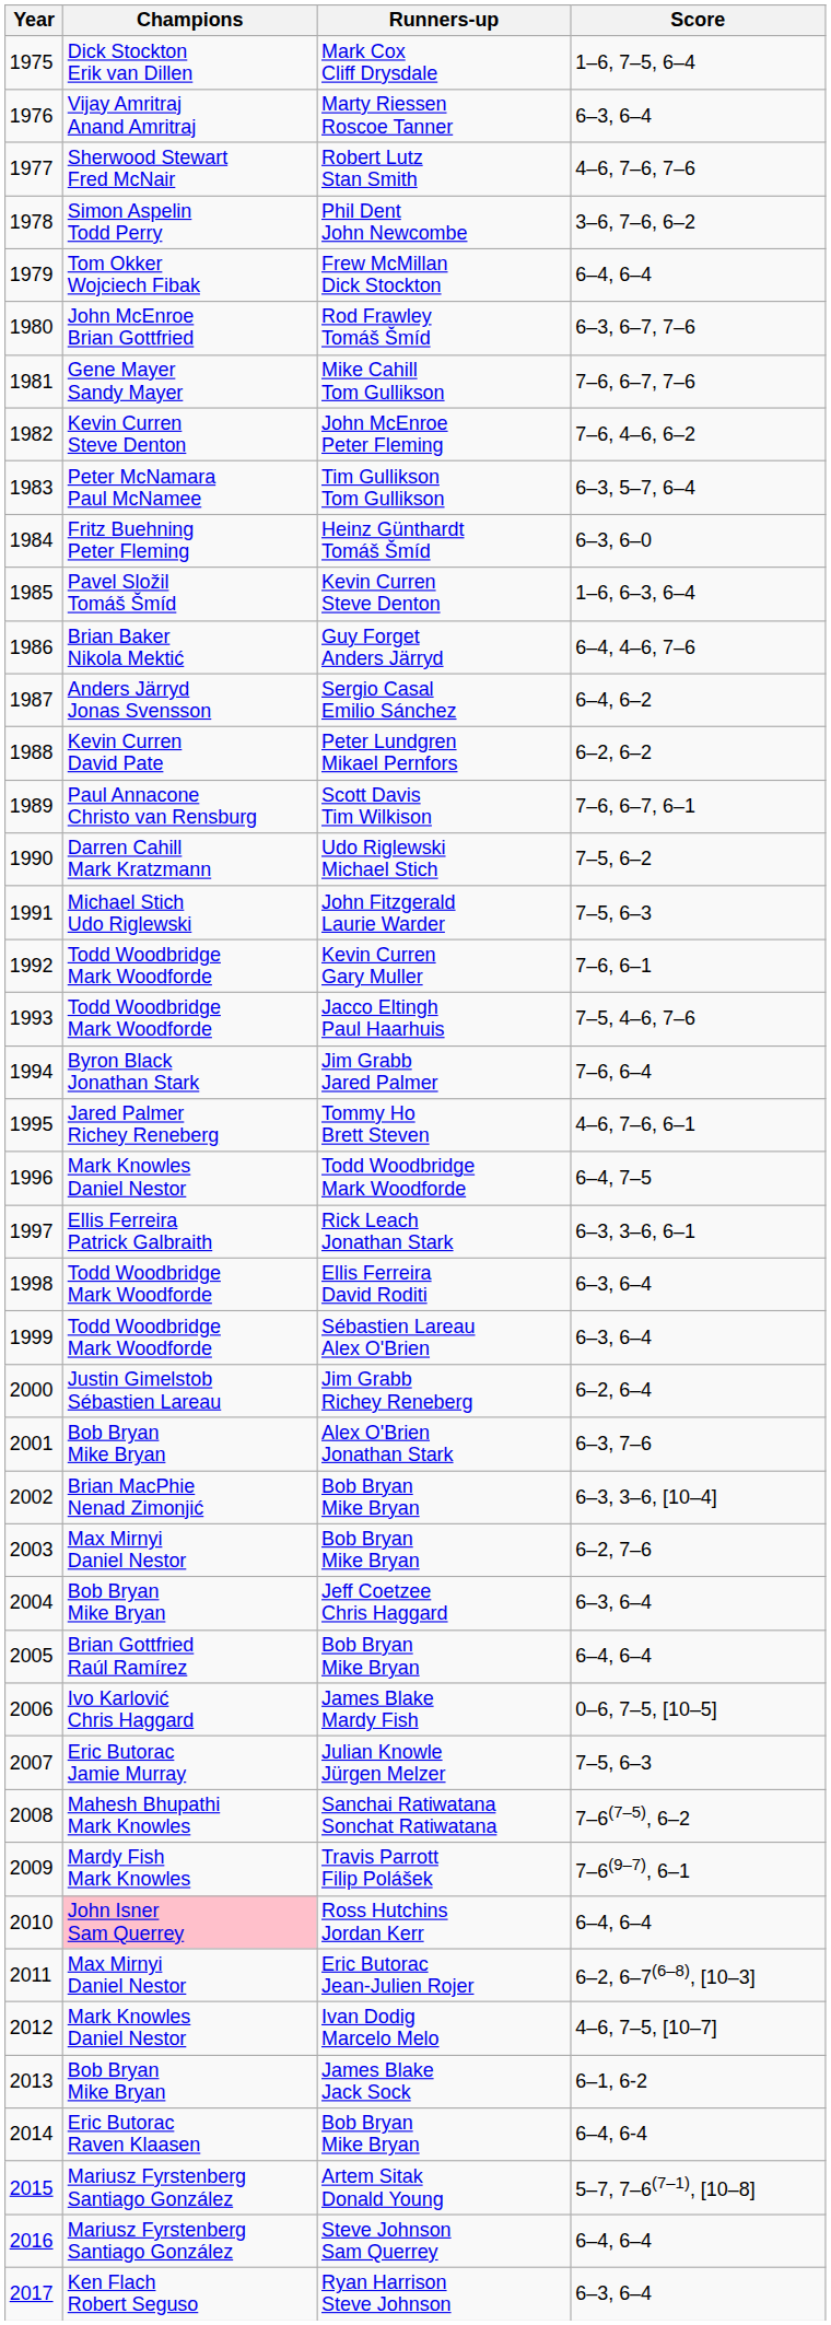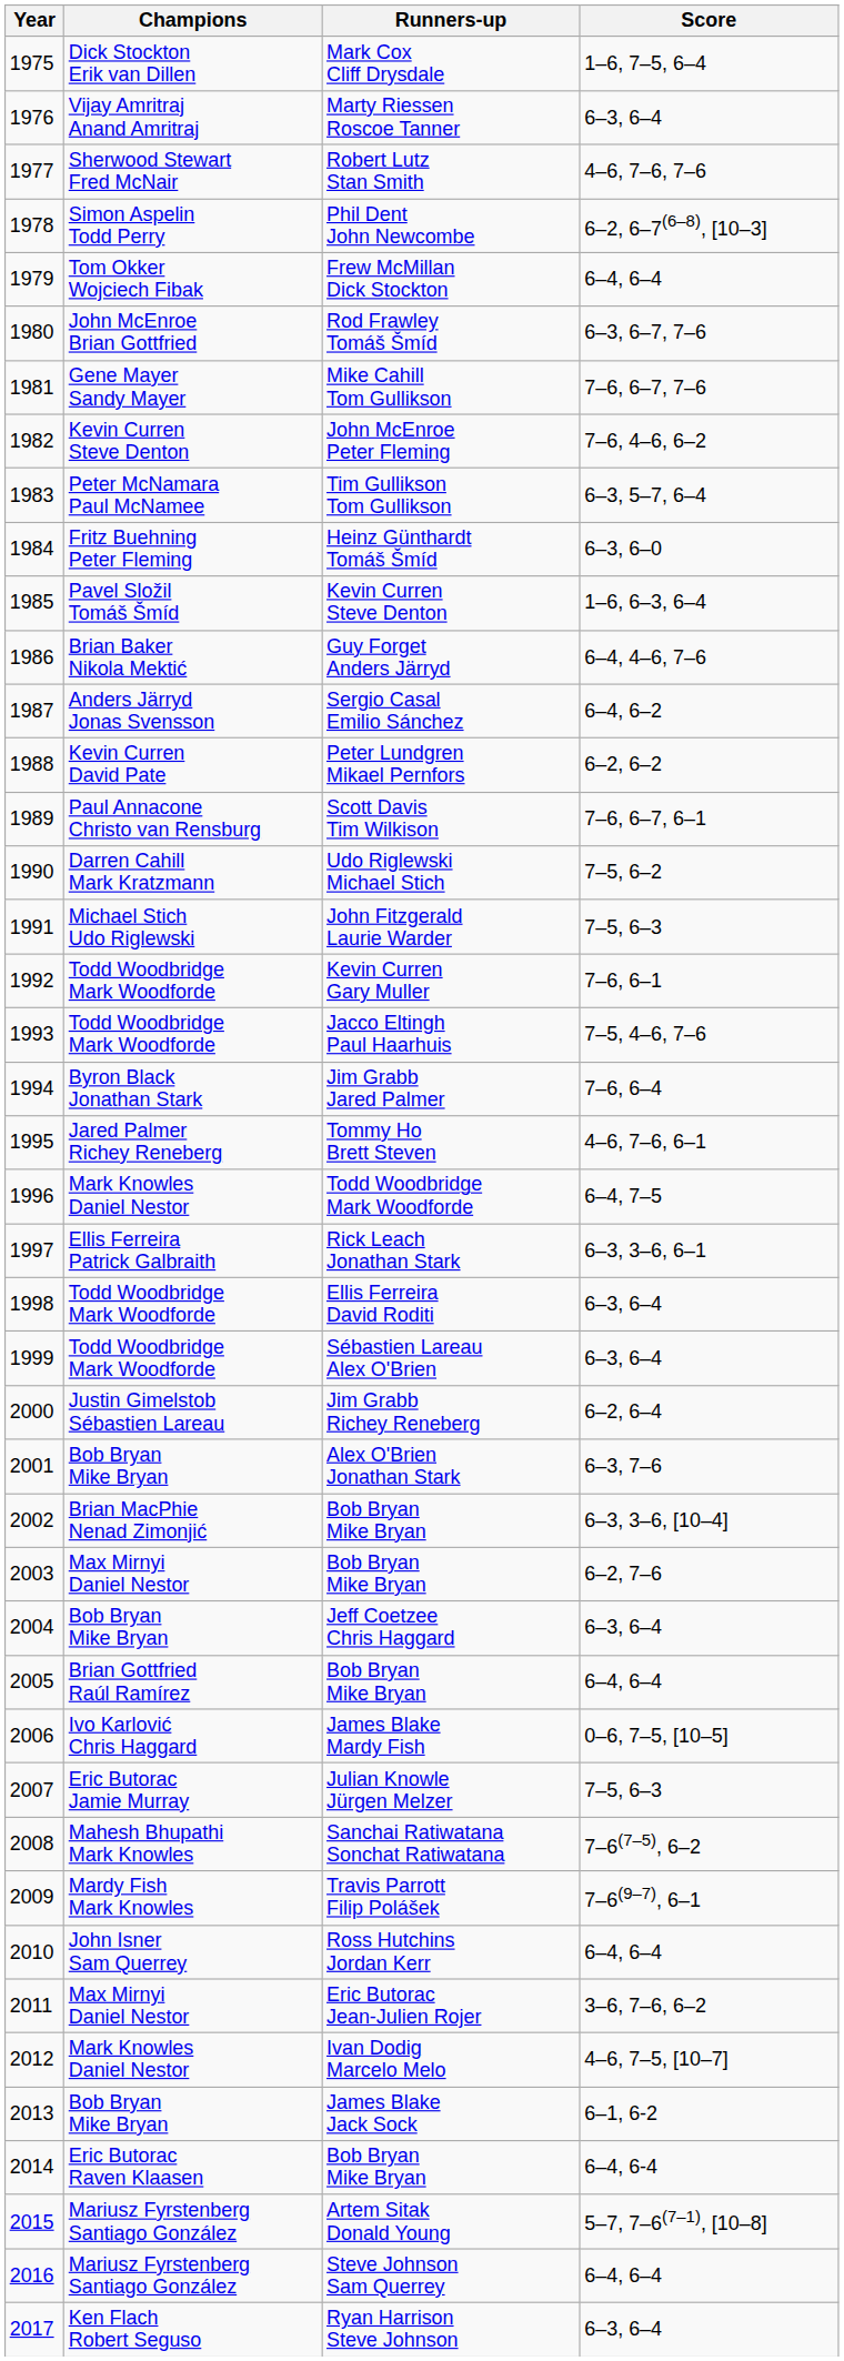Phil Dent John Newcombe | Score: 3–6, 7–6, 6–2 -> 6–2, 6–7(6–8), [10–3]
Ross Hutchins Jordan Kerr | Champions: pink background -> no background
Eric Butorac Jean-Julien Rojer | Score: 6–2, 6–7(6–8), [10–3] -> 3–6, 7–6, 6–2
